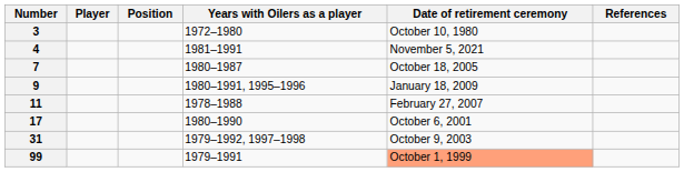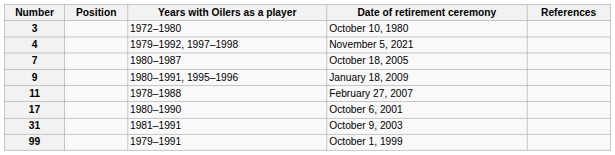- column: Player
4 | Years with Oilers as a player: 1981–1991 -> 1979–1992, 1997–1998
31 | Years with Oilers as a player: 1979–1992, 1997–1998 -> 1981–1991
99 | Date of retirement ceremony: lightsalmon background -> no background
